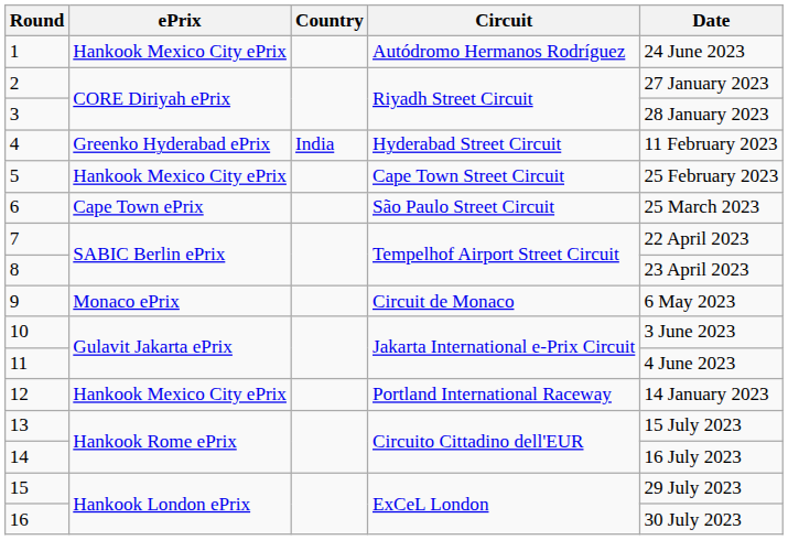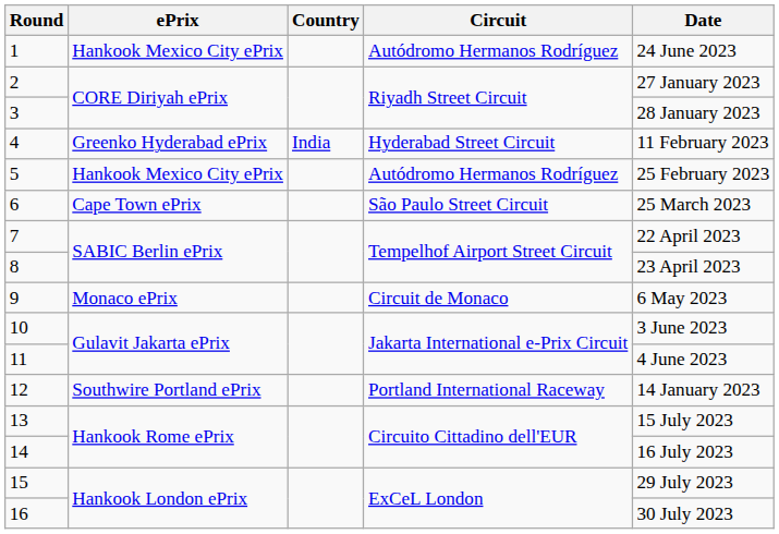5 | Circuit: Cape Town Street Circuit -> Autódromo Hermanos Rodríguez
12 | ePrix: Hankook Mexico City ePrix -> Southwire Portland ePrix
